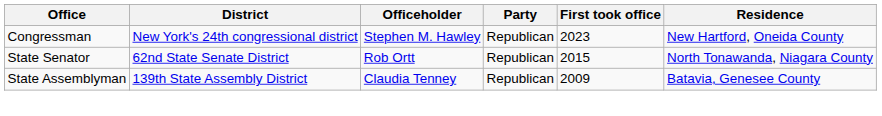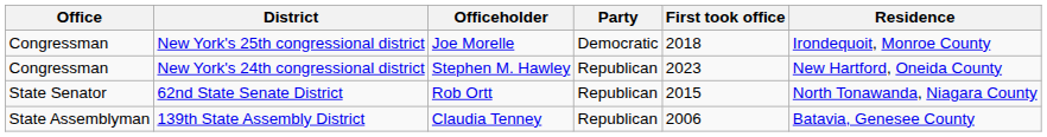+ row: Congressman | New York's 25th congressional district | Joe Morelle | Democratic | 2018 | Irondequoit, Monroe County
139th State Assembly District | First took office: 2009 -> 2006
